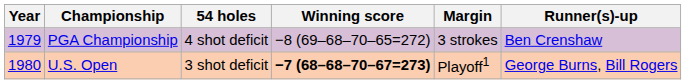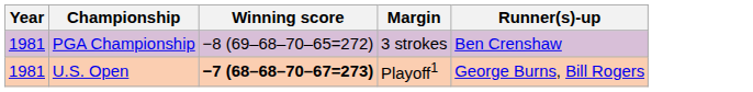- column: 54 holes | 4 shot deficit | 3 shot deficit
PGA Championship | Year: 1979 -> 1981
U.S. Open | Year: 1980 -> 1981
